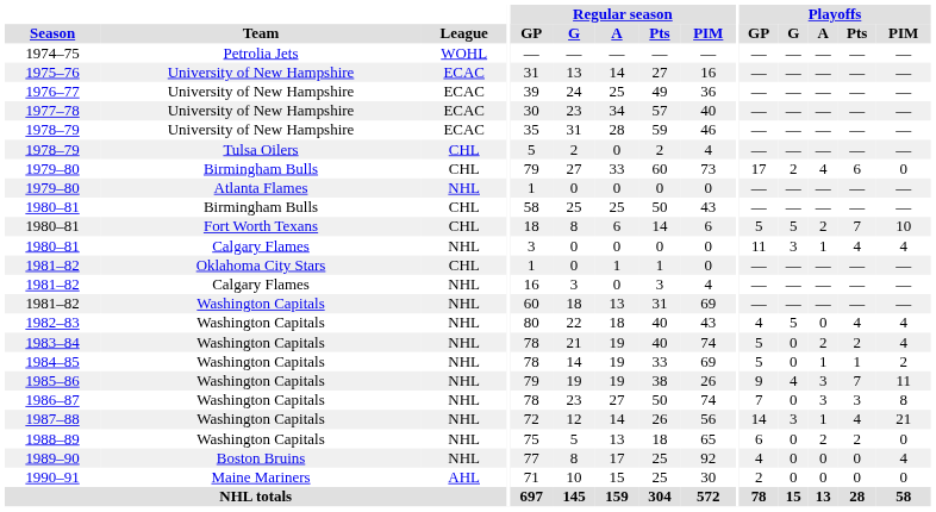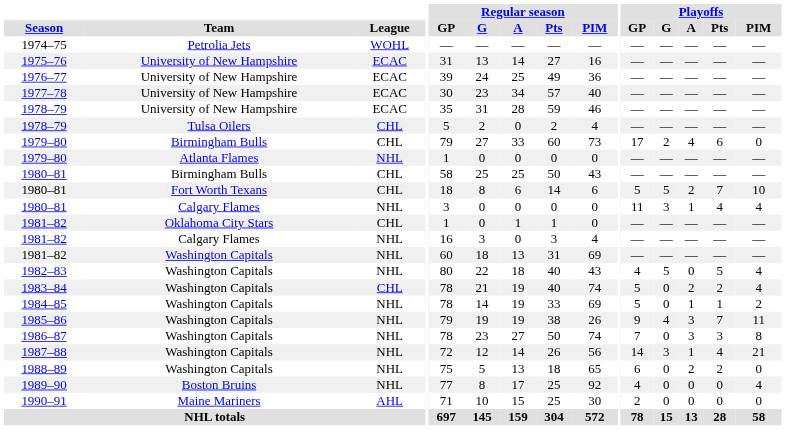1982–83 | Playoffs / Pts: 4 -> 5
1983–84 | League: NHL -> CHL
